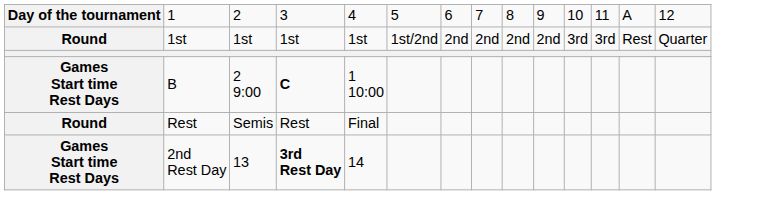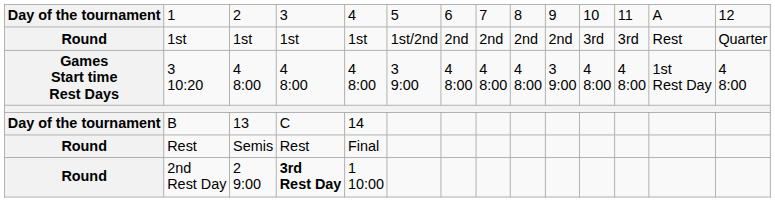+ row: Games Start time Rest Days | 3 10:20 | 4 8:00 | 4 8:00 | 4 8:00 | 3 9:00 | 4 8:00 | 4 8:00 | 4 8:00 | 3 9:00 | 4 8:00 | 4 8:00 | 1st Rest Day | 4 8:00
B | column 1: Games Start time Rest Days -> Day of the tournament
B | column 3: 2 9:00 -> 13
B | column 4: bold -> normal
B | column 5: 1 10:00 -> 14
2nd Rest Day | column 1: Games Start time Rest Days -> Round
2nd Rest Day | column 3: 13 -> 2 9:00
2nd Rest Day | column 5: 14 -> 1 10:00
